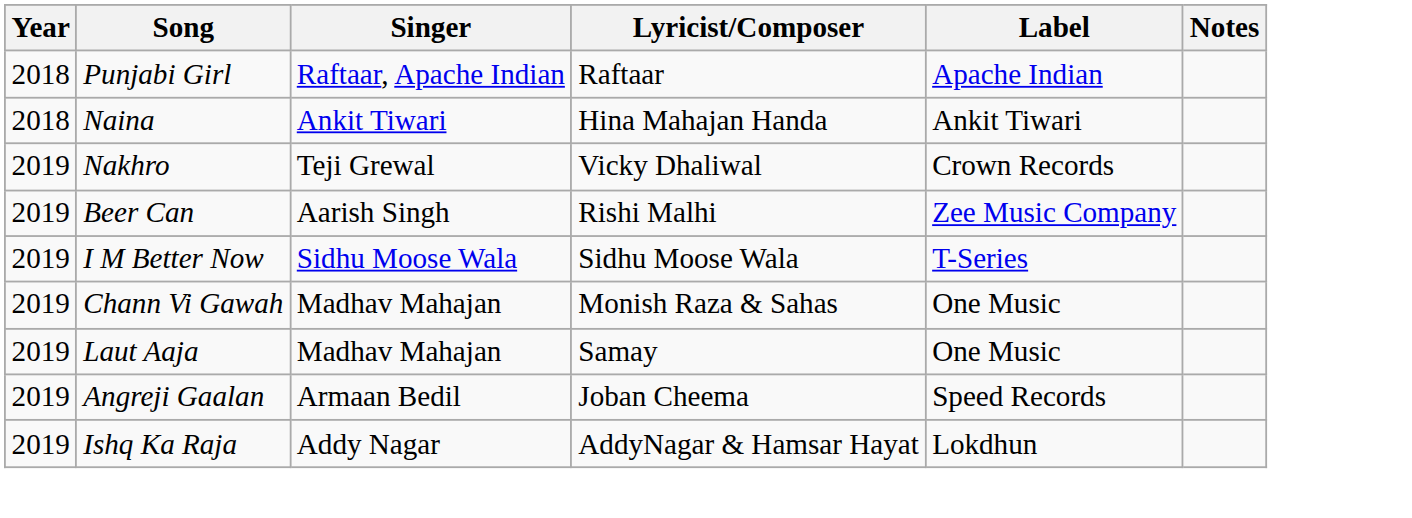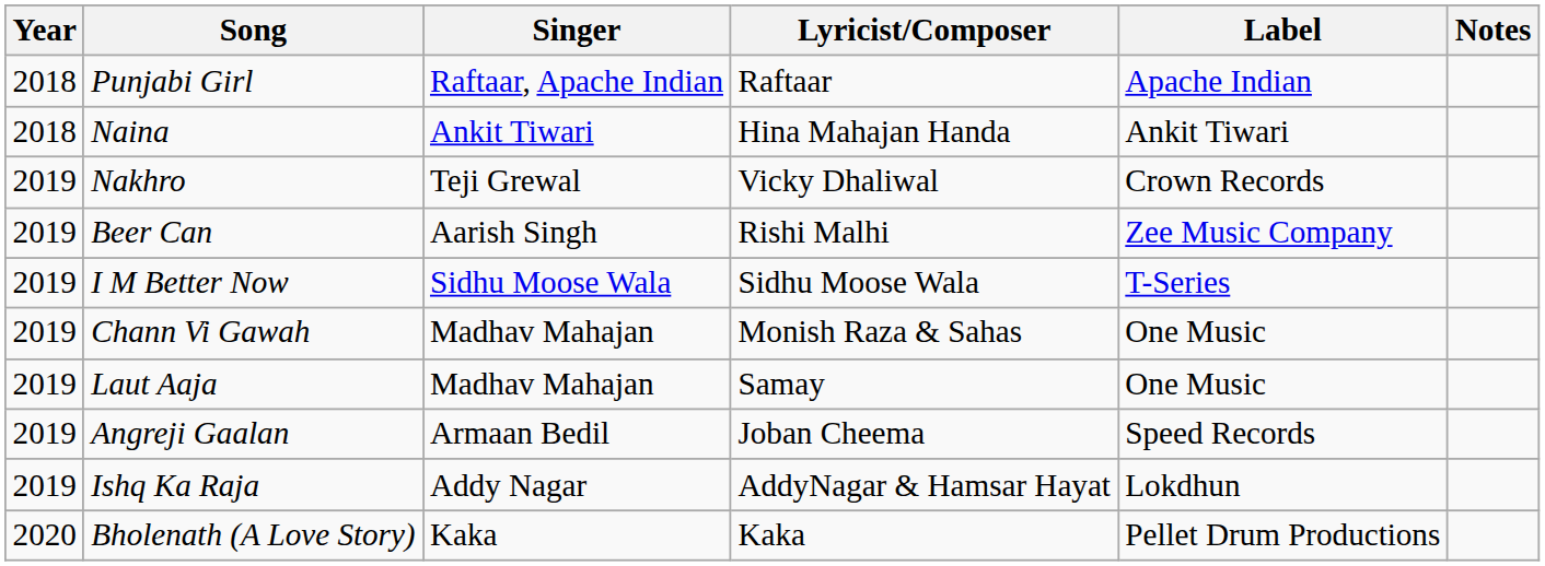+ row: 2020 | Bholenath (A Love Story) | Kaka | Kaka | Pellet Drum Productions
